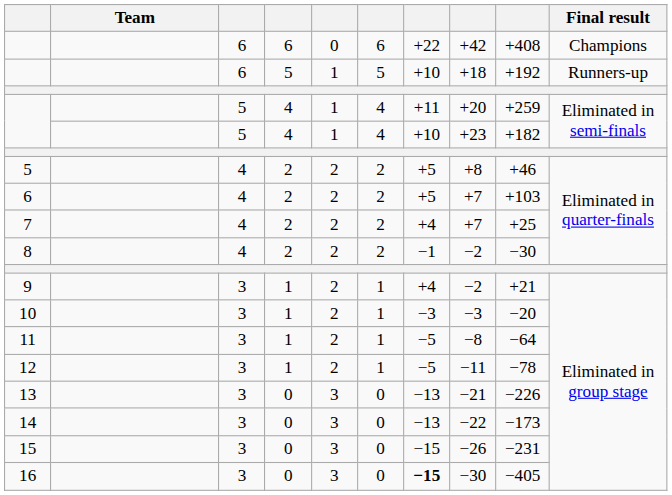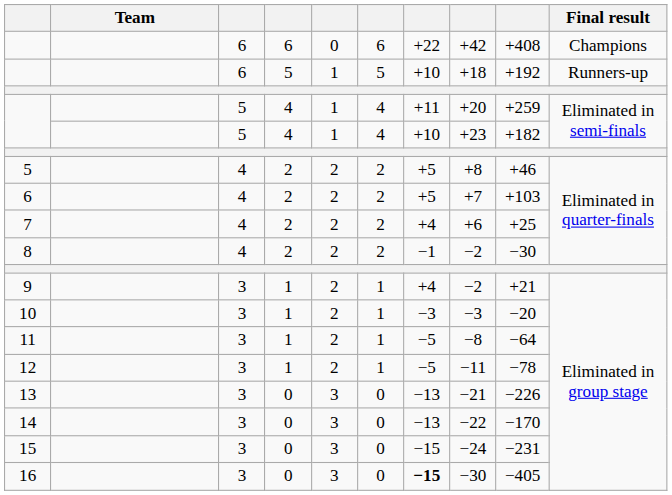7 | column 8: +7 -> +6
14 | column 9: −173 -> −170
15 | column 8: −26 -> −24
